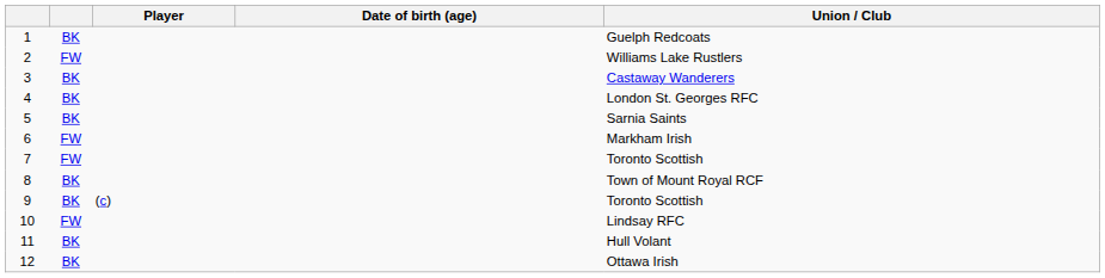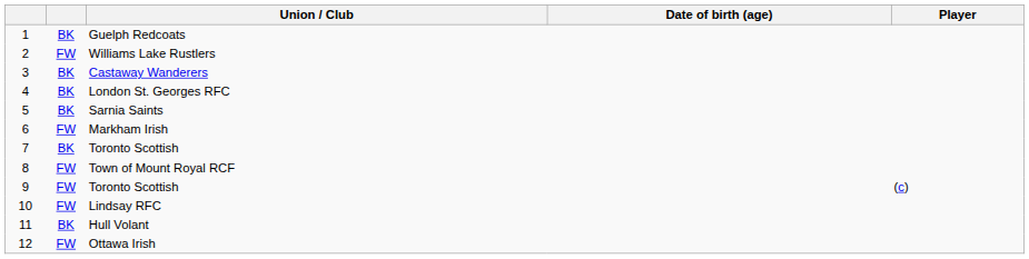columns swapped: Player <-> Union / Club
7 | column 2: FW -> BK
8 | column 2: BK -> FW
9 | column 2: BK -> FW
12 | column 2: BK -> FW
